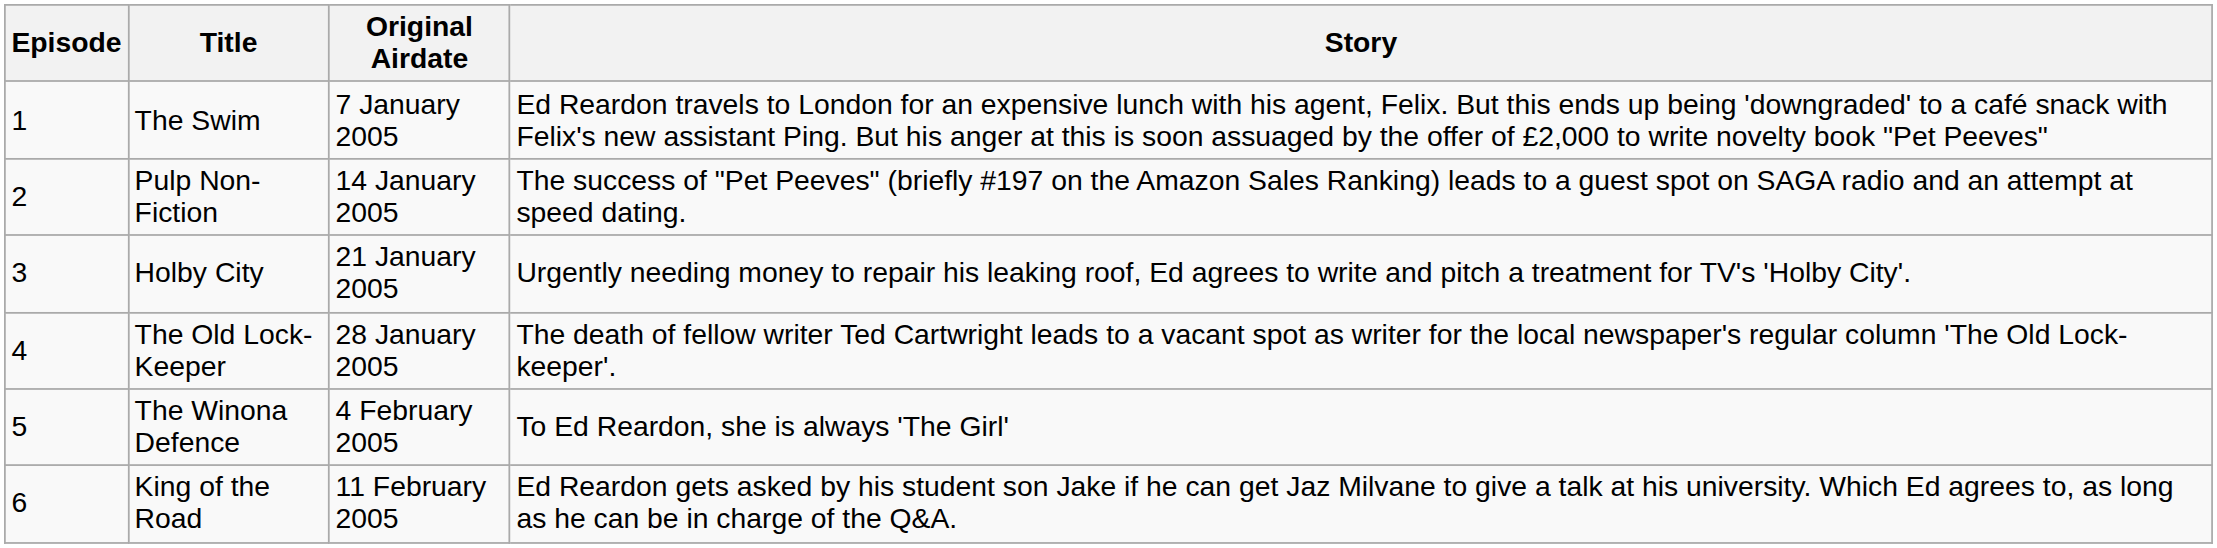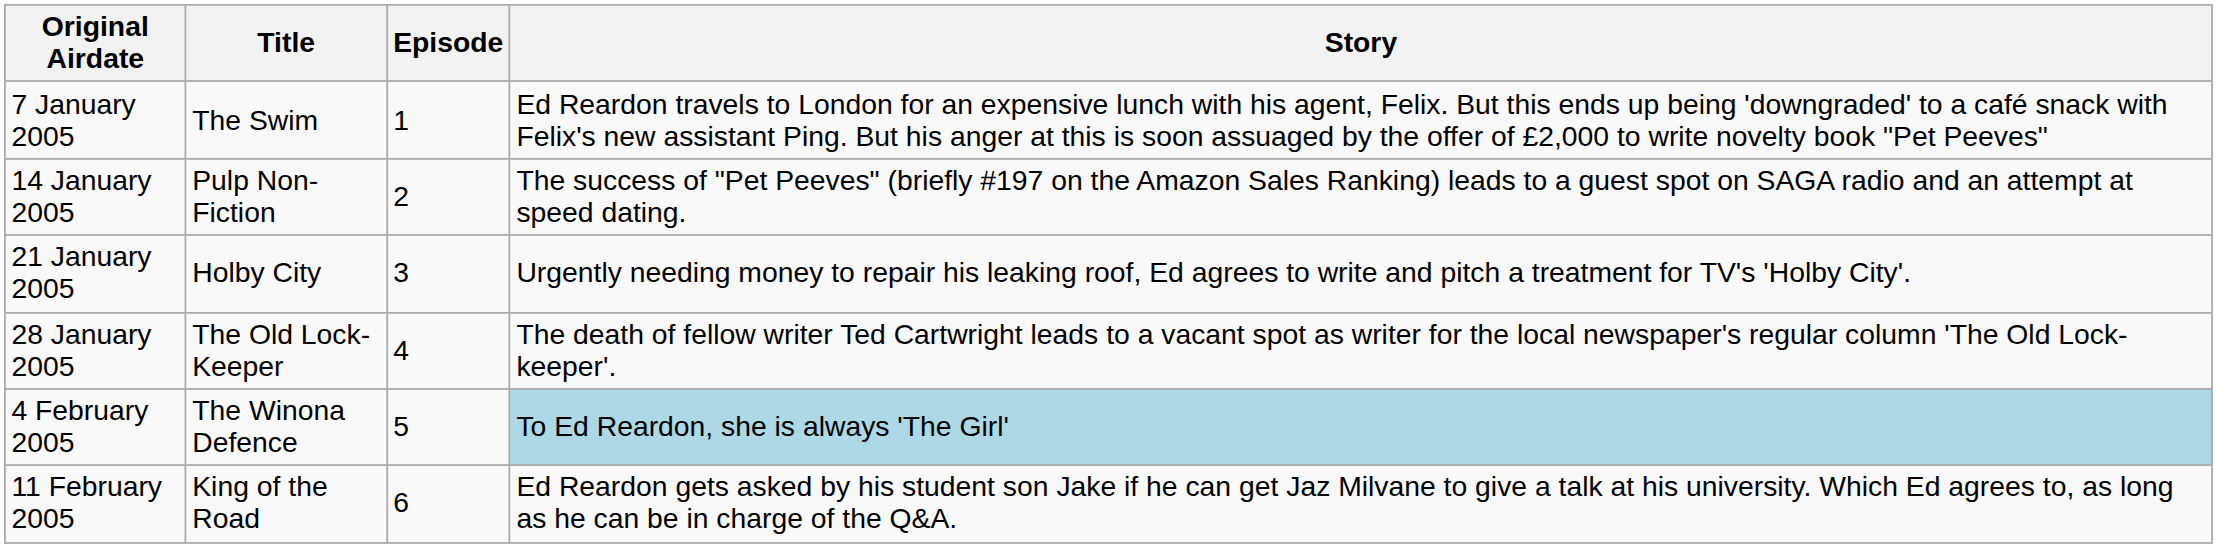columns swapped: Episode <-> Original Airdate
The Winona Defence | Story: no background -> lightblue background
